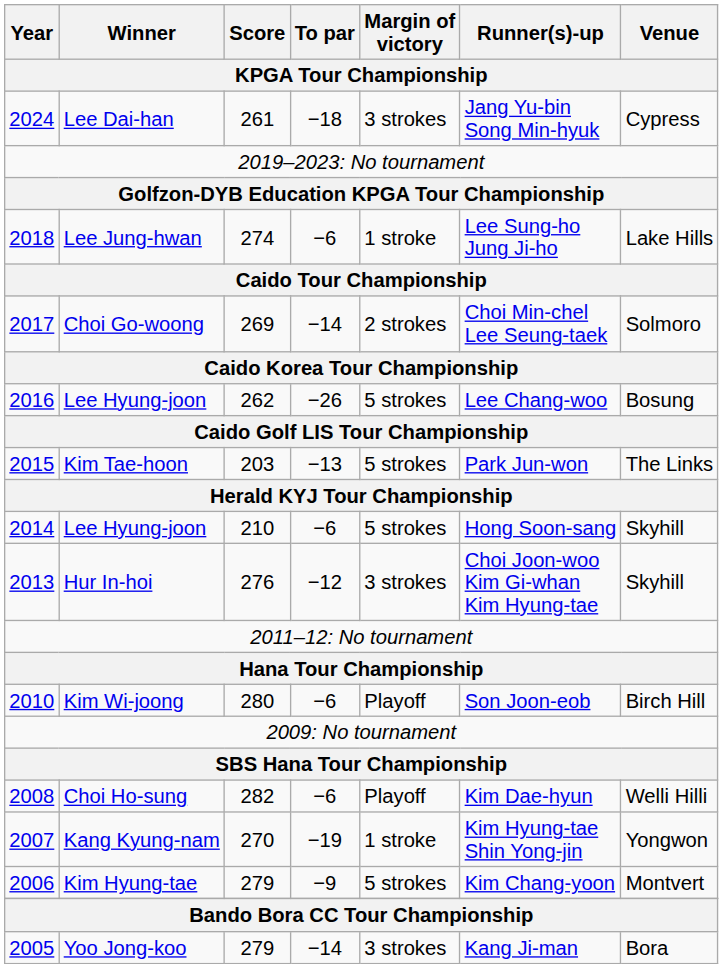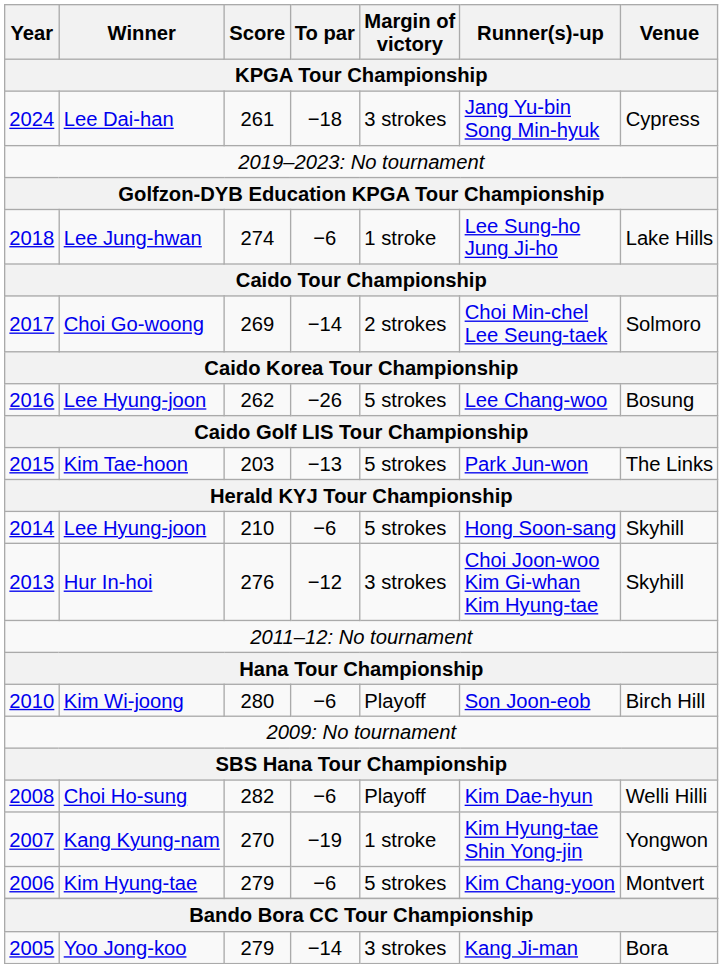Kim Hyung-tae | To par: −9 -> −6
